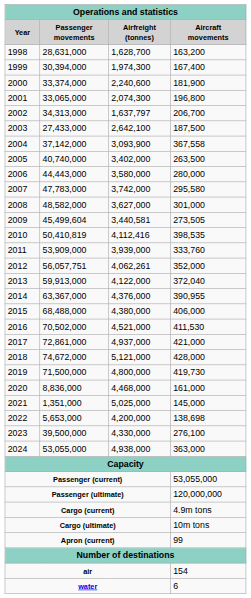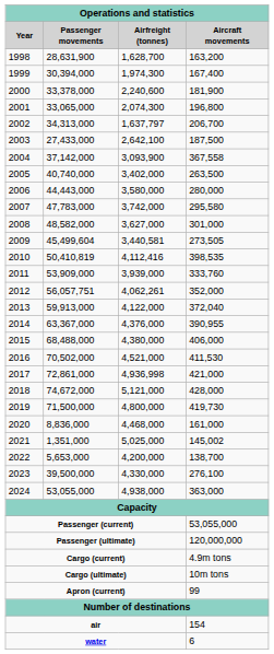1998 | Passenger movements: 28,631,000 -> 28,631,900
2000 | Passenger movements: 33,374,000 -> 33,378,000
2017 | Airfreight (tonnes): 4,937,000 -> 4,936,998
2021 | Aircraft movements: 145,000 -> 145,002
2022 | Aircraft movements: 138,698 -> 138,700
